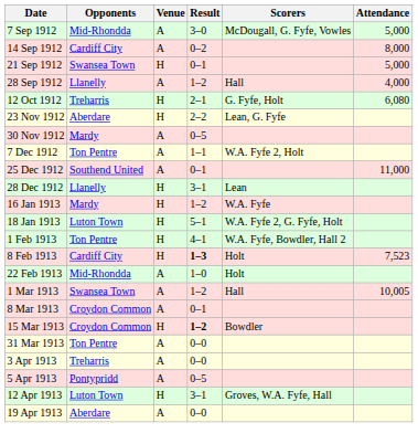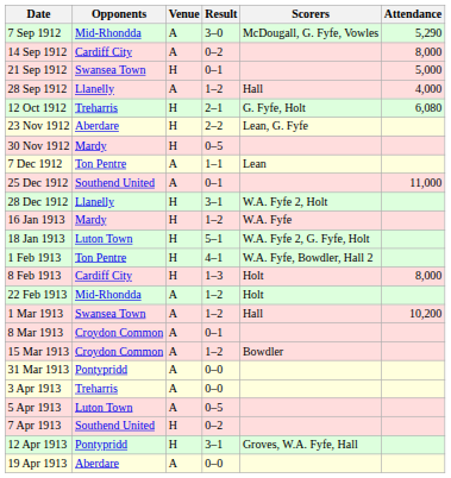7 Sep 1912 | Attendance: 5,000 -> 5,290
30 Nov 1912 | Venue: A -> H
7 Dec 1912 | Scorers: W.A. Fyfe 2, Holt -> Lean
28 Dec 1912 | Scorers: Lean -> W.A. Fyfe 2, Holt
8 Feb 1913 | Result: bold -> normal
8 Feb 1913 | Attendance: 7,523 -> 8,000
22 Feb 1913 | Result: 1–0 -> 1–2
1 Mar 1913 | Attendance: 10,005 -> 10,200
15 Mar 1913 | Venue: H -> A
15 Mar 1913 | Result: bold -> normal
31 Mar 1913 | Opponents: Ton Pentre -> Pontypridd
5 Apr 1913 | Opponents: Pontypridd -> Luton Town
+ row: 7 Apr 1913 | Southend United | H | 0–2
12 Apr 1913 | Opponents: Luton Town -> Pontypridd
